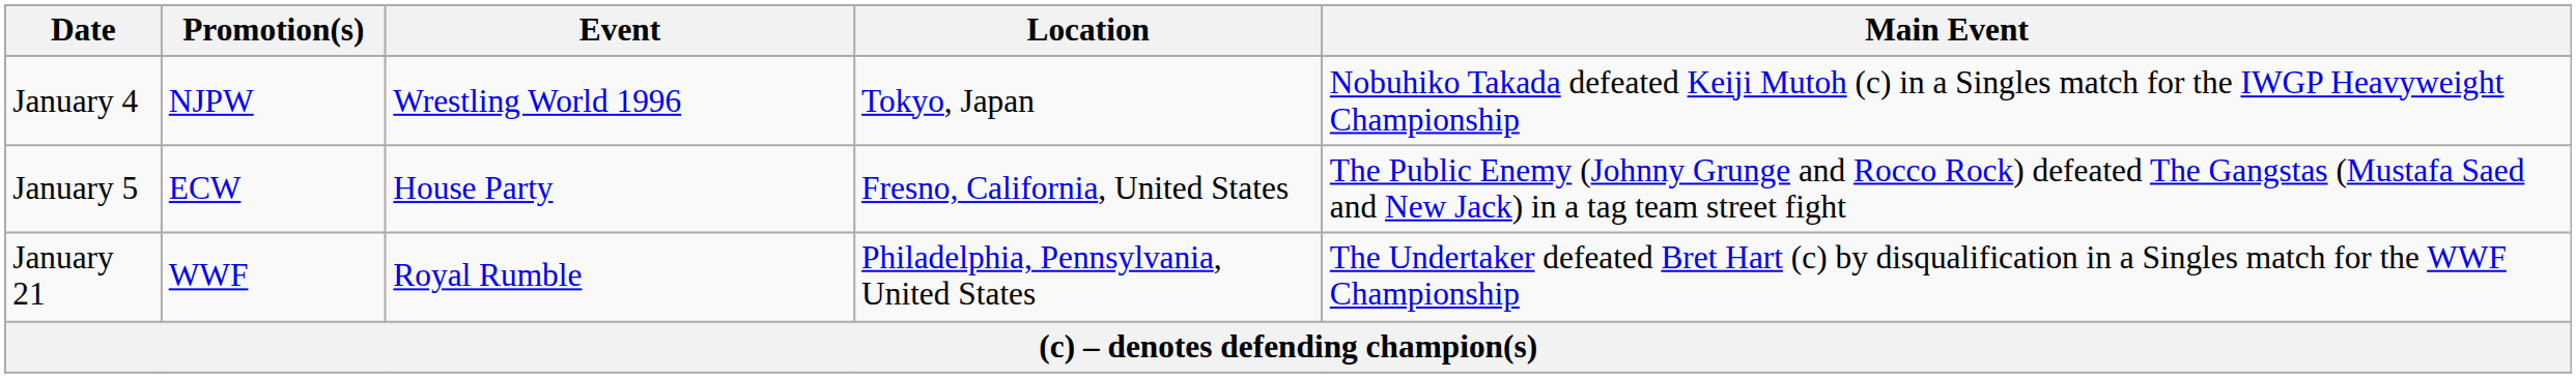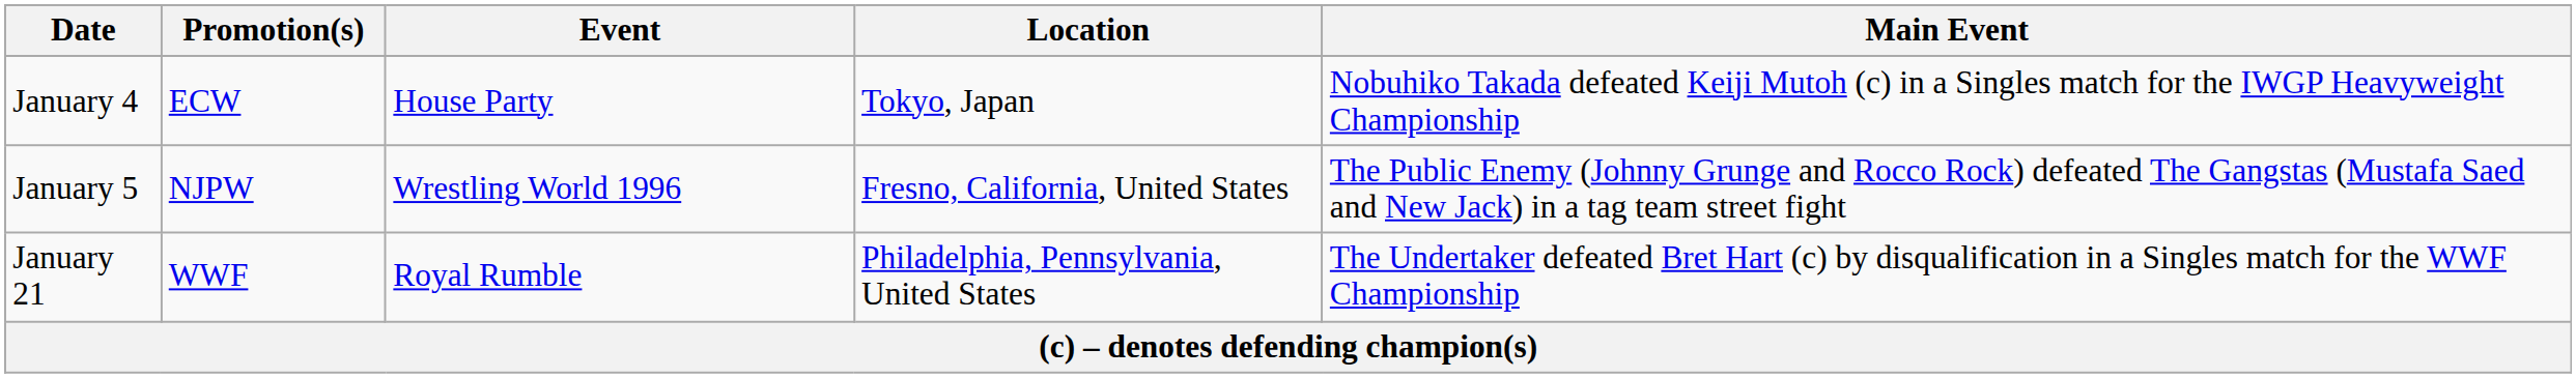January 4 | Promotion(s): NJPW -> ECW
January 4 | Event: Wrestling World 1996 -> House Party
January 5 | Promotion(s): ECW -> NJPW
January 5 | Event: House Party -> Wrestling World 1996
